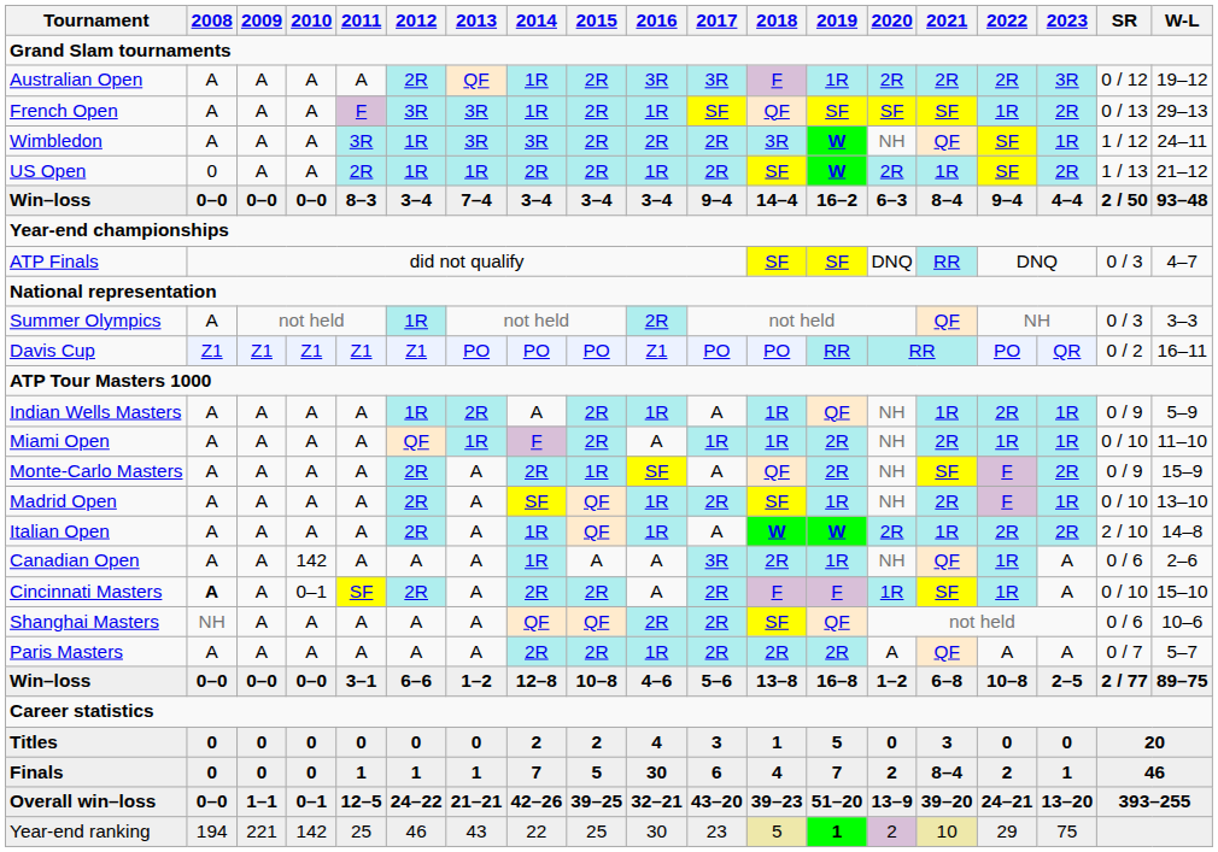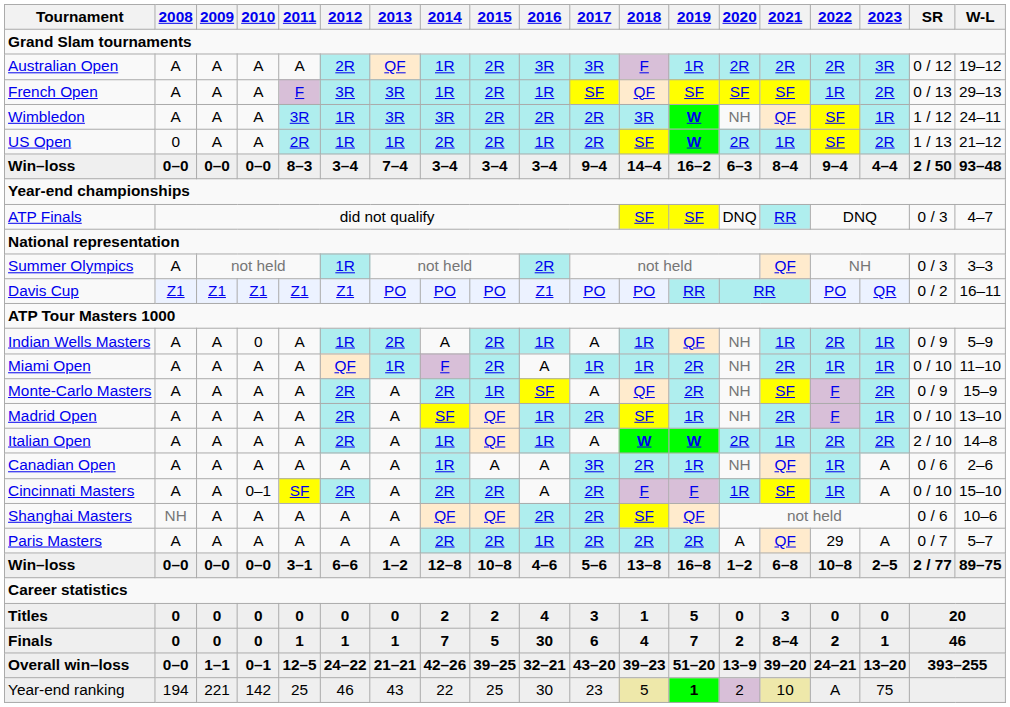Indian Wells Masters | 2010: A -> 0
Canadian Open | 2010: 142 -> A
Cincinnati Masters | 2008: bold -> normal
Paris Masters | 2022: A -> 29
Year-end ranking | 2022: 29 -> A
